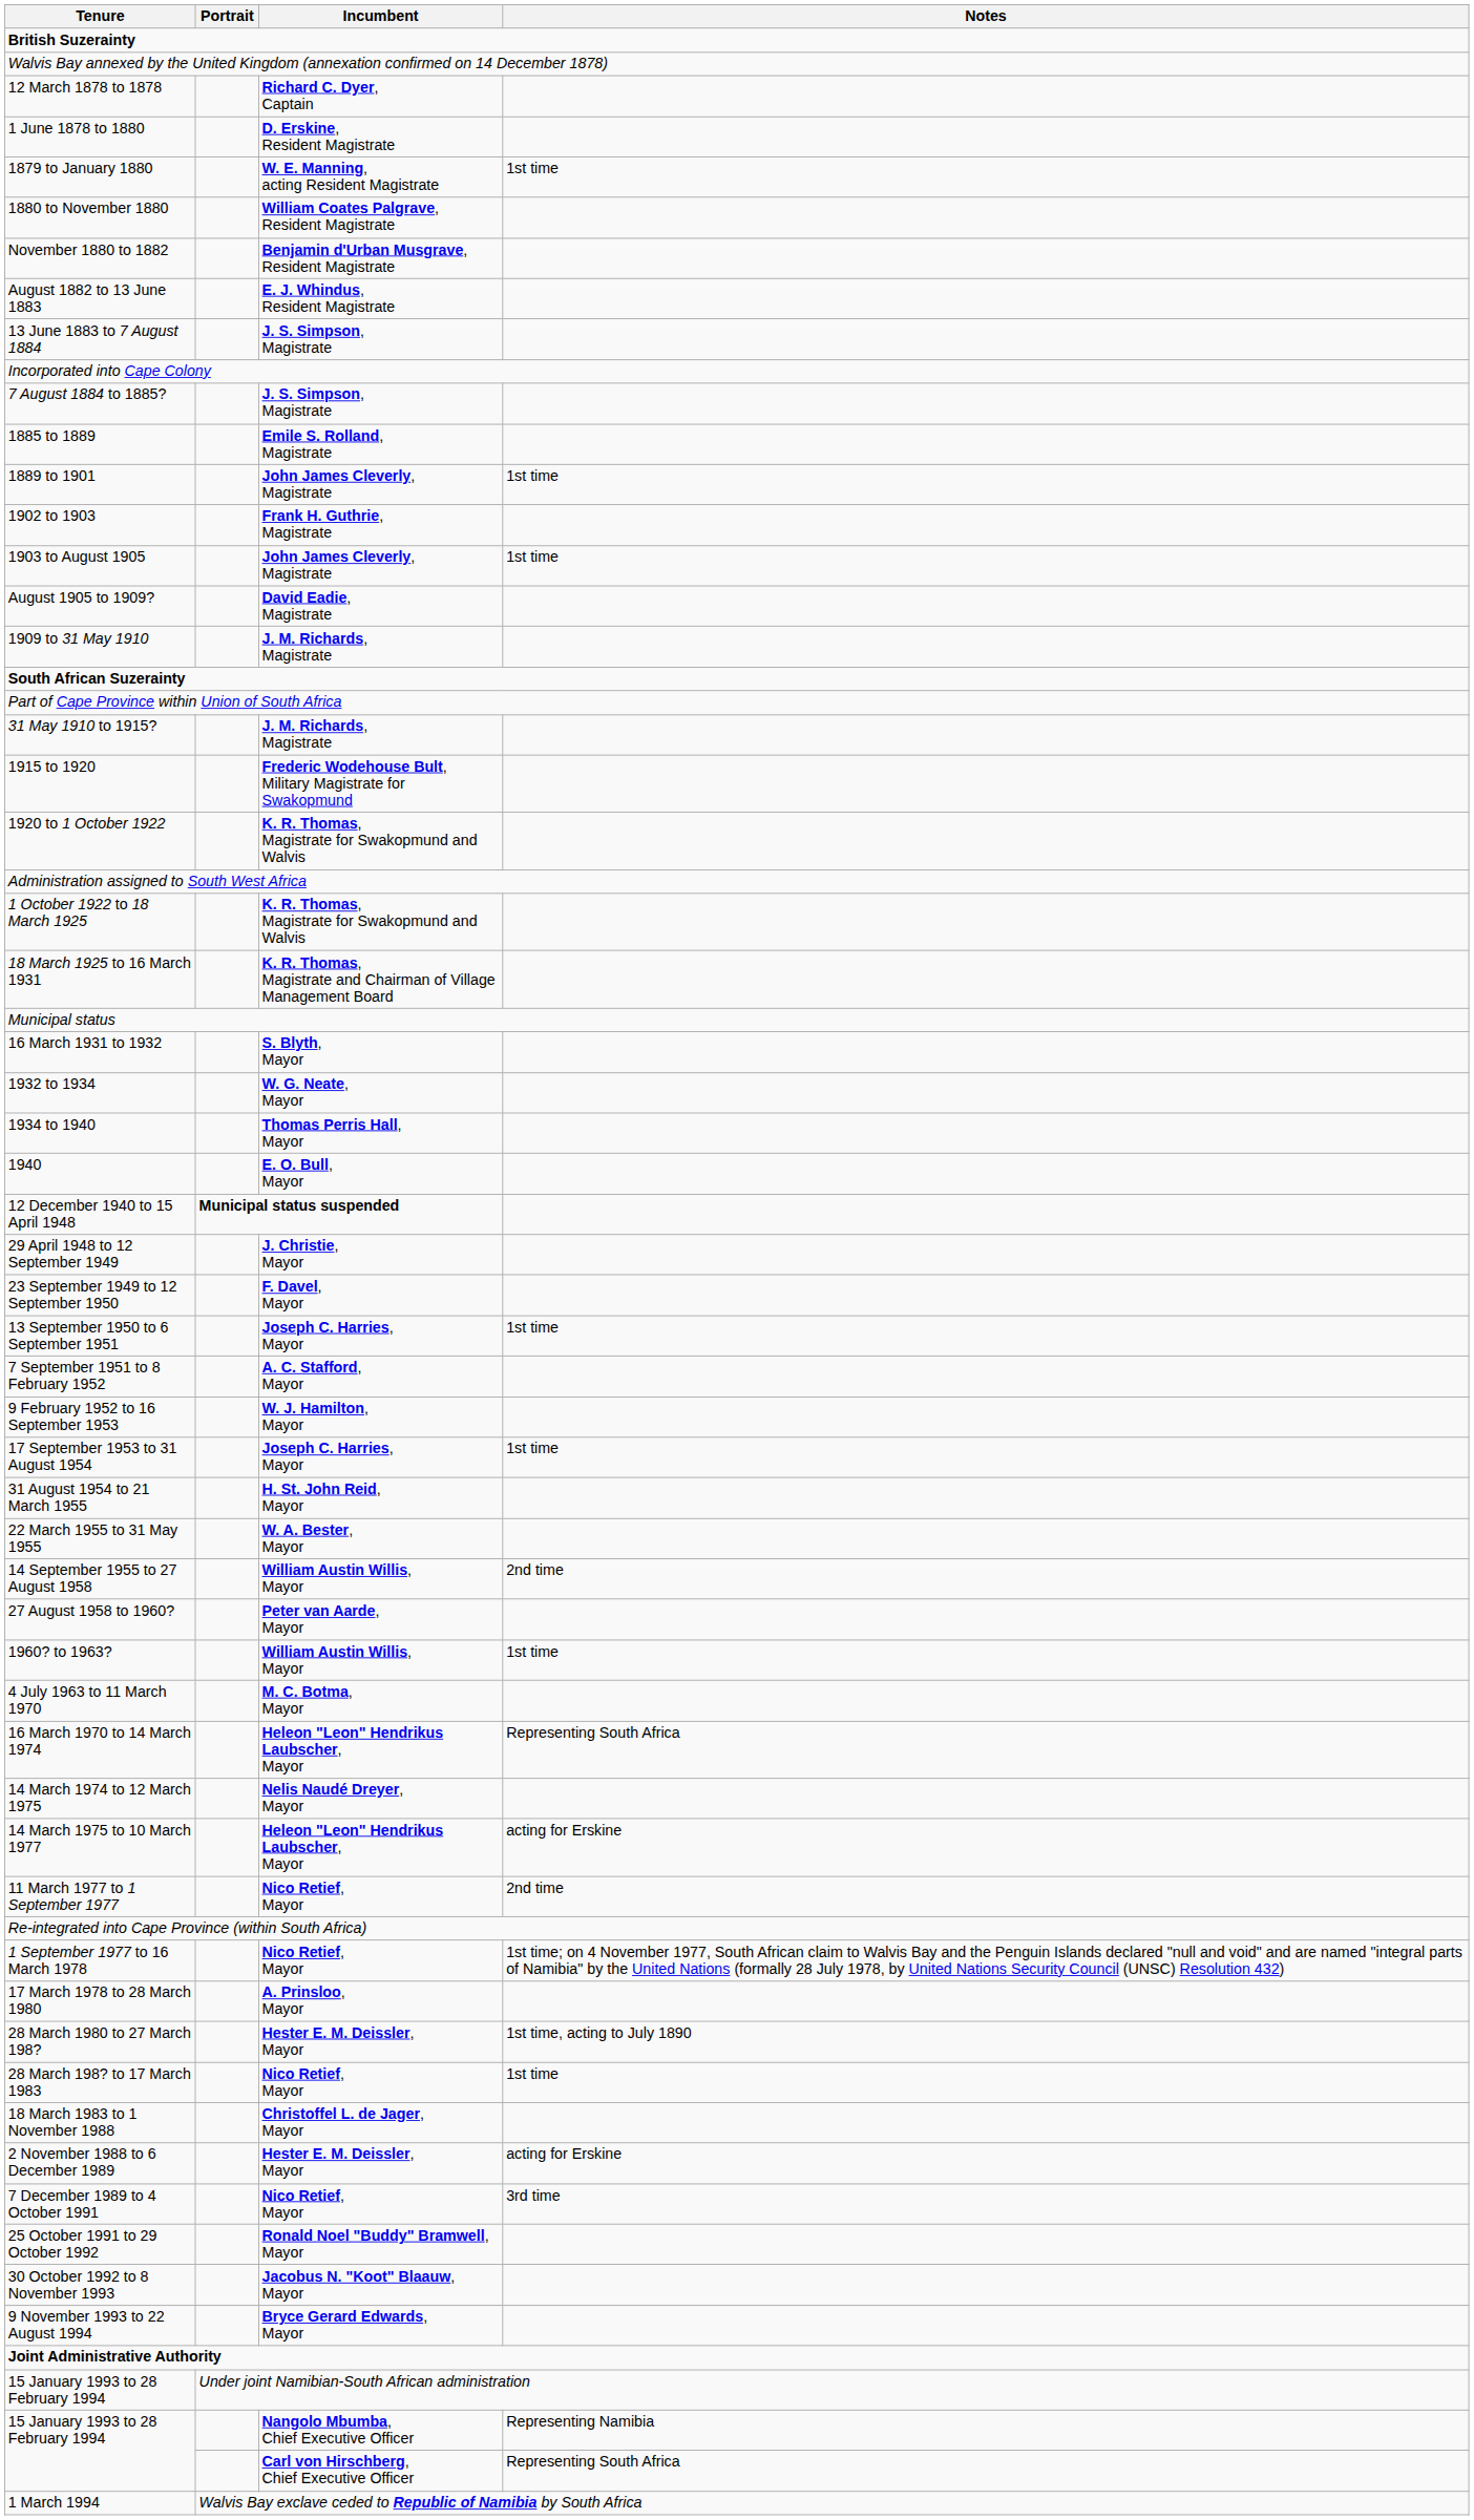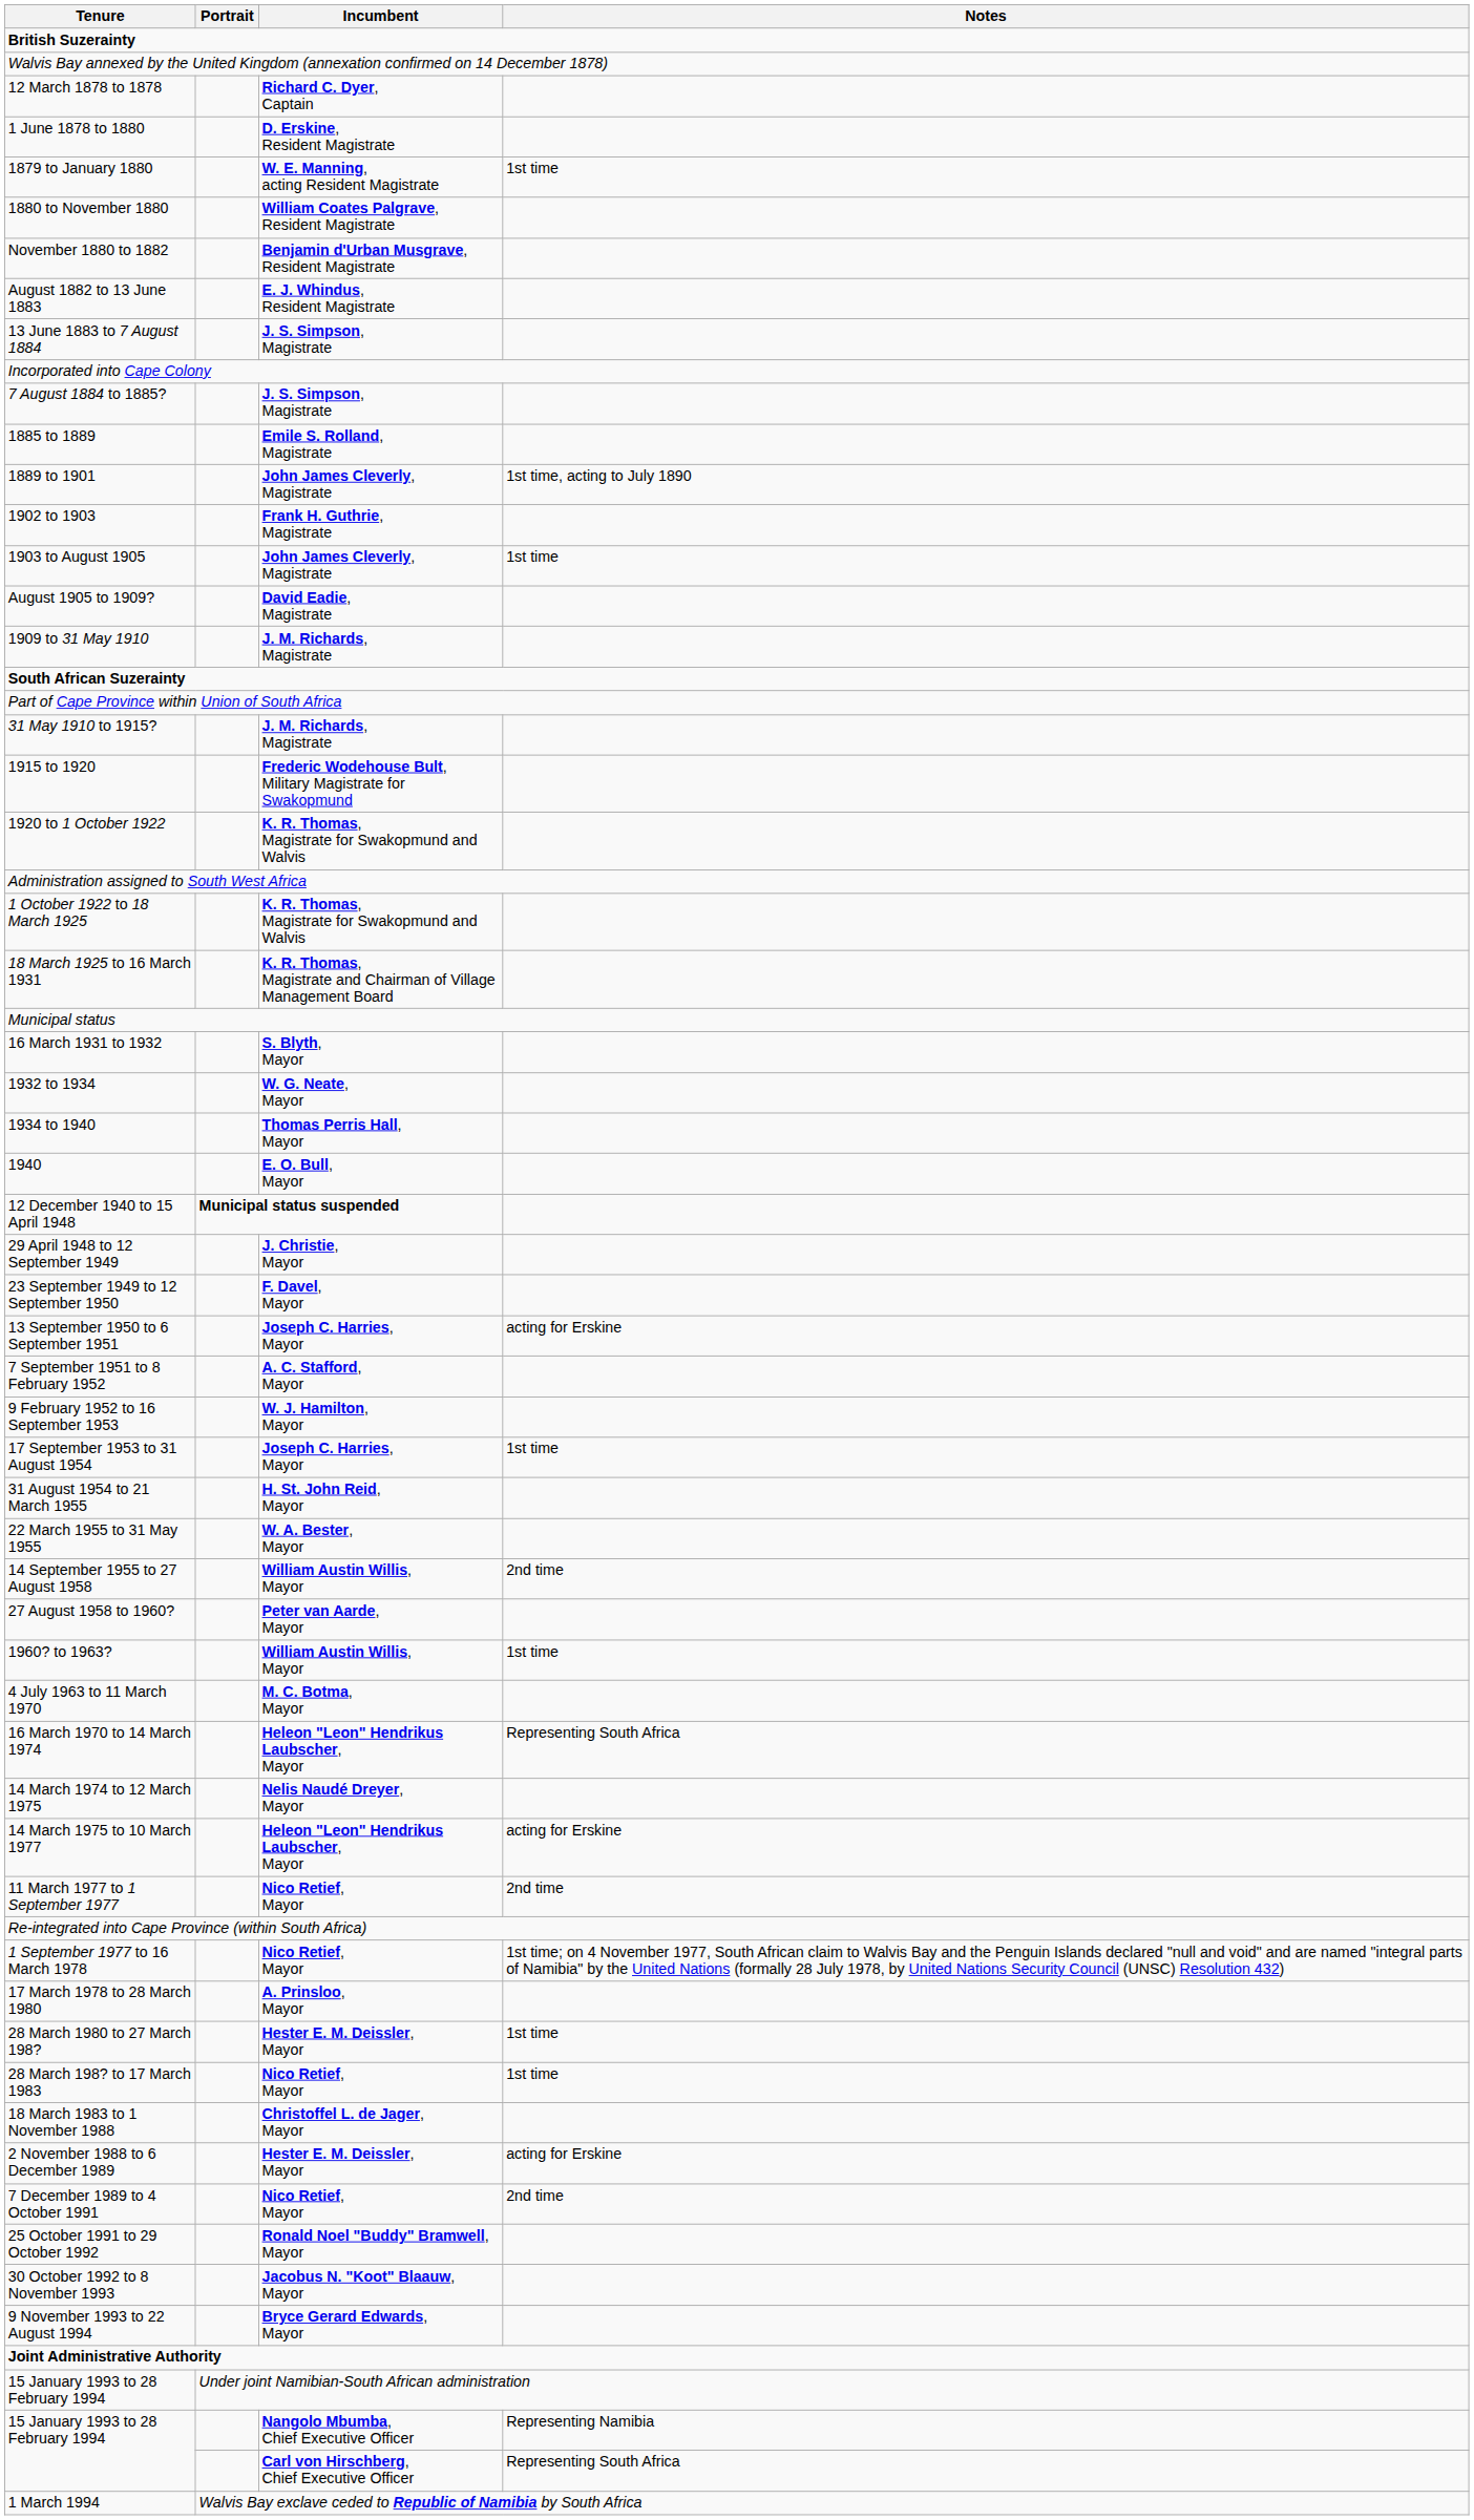1889 to 1901 | Notes: 1st time -> 1st time, acting to July 1890
13 September 1950 to 6 September 1951 | Notes: 1st time -> acting for Erskine
28 March 1980 to 27 March 198? | Notes: 1st time, acting to July 1890 -> 1st time
7 December 1989 to 4 October 1991 | Notes: 3rd time -> 2nd time
